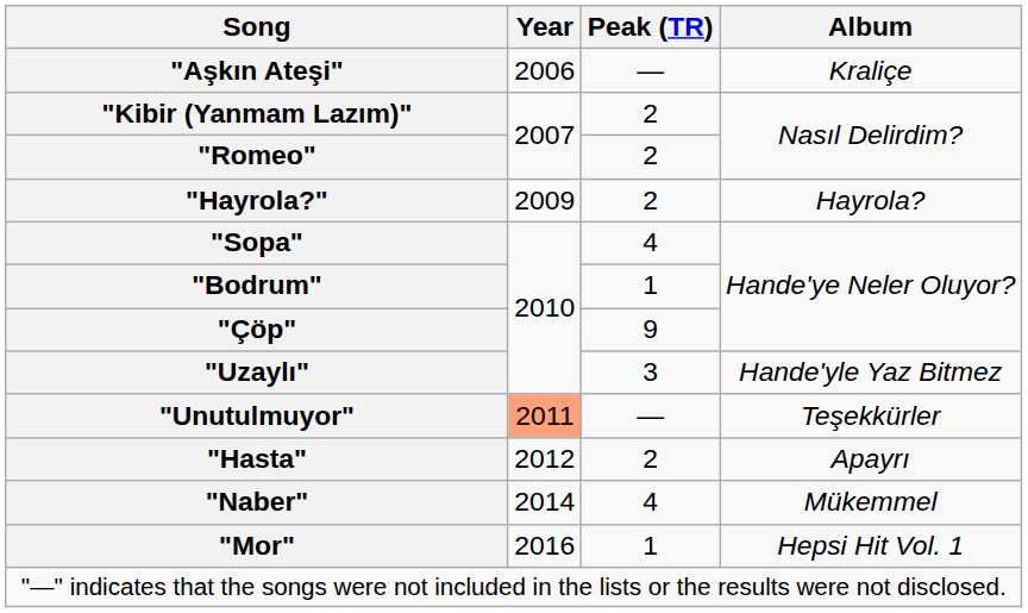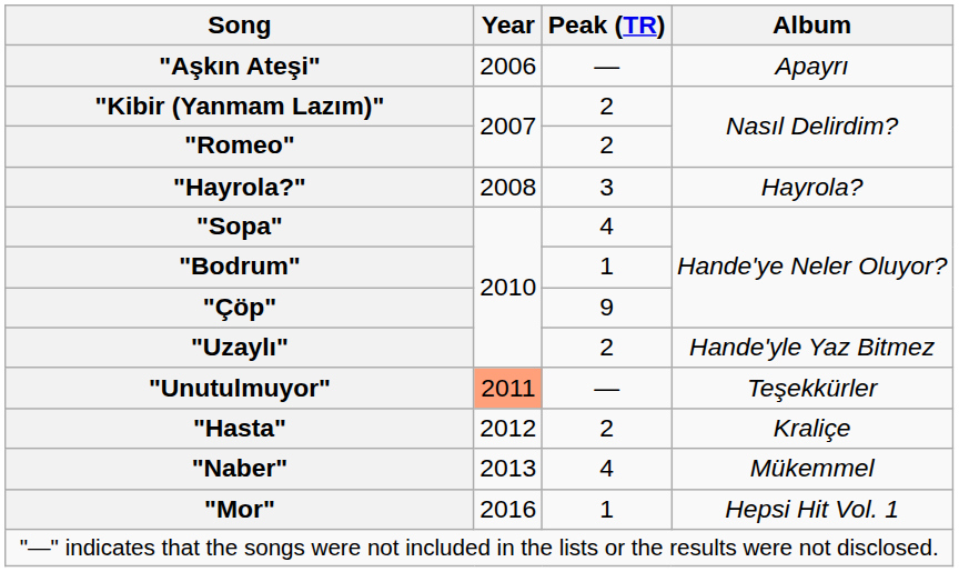"Aşkın Ateşi" | Album: Kraliçe -> Apayrı
"Hayrola?" | Year: 2009 -> 2008
"Hayrola?" | Peak (TR): 2 -> 3
"Uzaylı" | Peak (TR): 3 -> 2
"Hasta" | Album: Apayrı -> Kraliçe
"Naber" | Year: 2014 -> 2013
